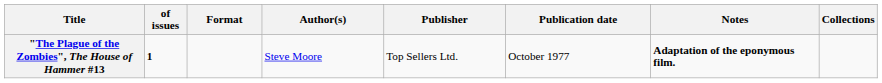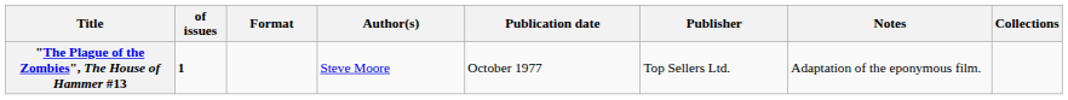columns swapped: Publisher <-> Publication date
"The Plague of the Zombies", The House of Hammer #13 | Notes: bold -> normal
